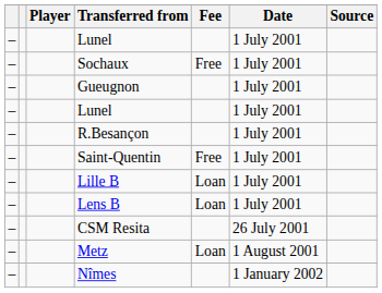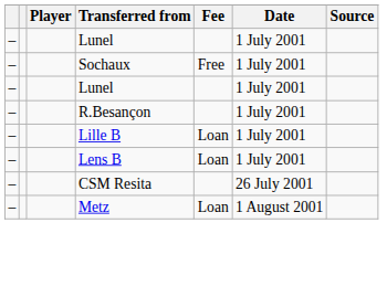- row: – | Gueugnon | 1 July 2001
- row: – | Saint-Quentin | Free | 1 July 2001
- row: – | Nîmes | 1 January 2002
